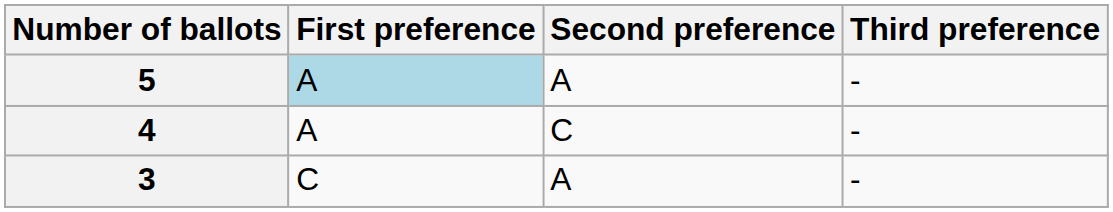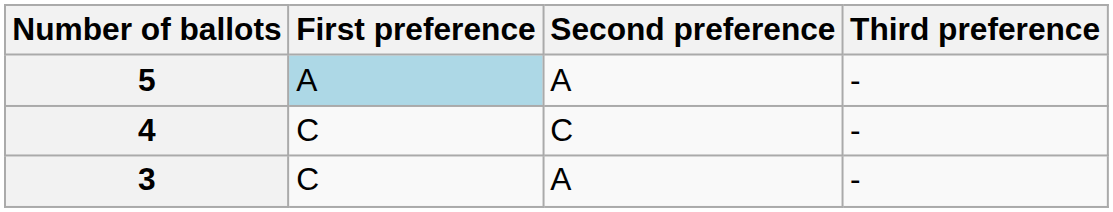4 | First preference: A -> C
